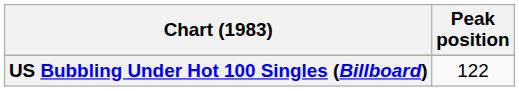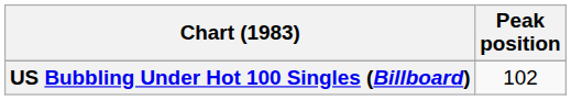US Bubbling Under Hot 100 Singles (Billboard) | Peak position: 122 -> 102
